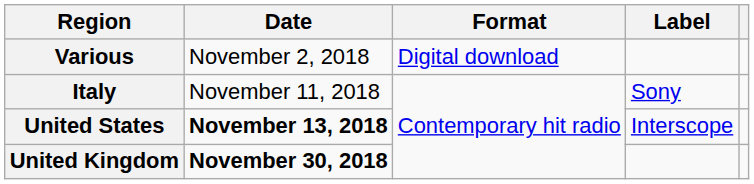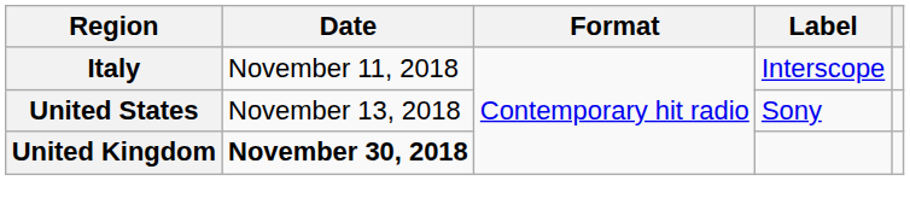- row: Various | November 2, 2018 | Digital download
Italy | Label: Sony -> Interscope
United States | Date: bold -> normal
United States | Label: Interscope -> Sony
